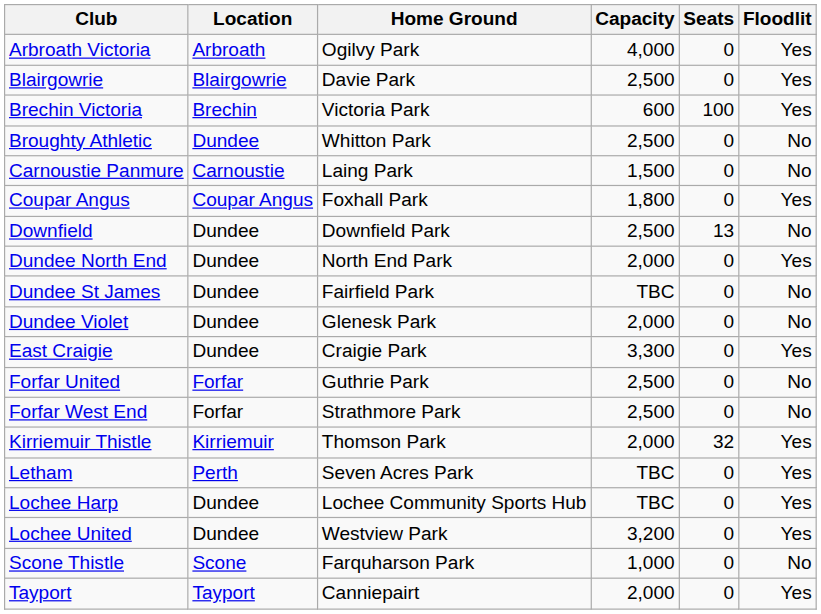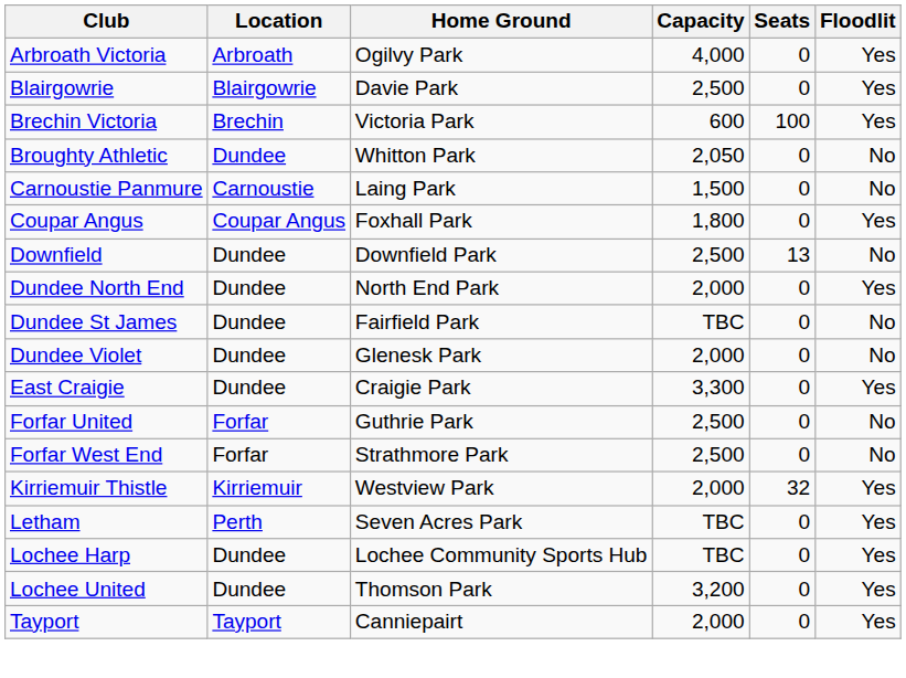Broughty Athletic | Capacity: 2,500 -> 2,050
Kirriemuir Thistle | Home Ground: Thomson Park -> Westview Park
Lochee United | Home Ground: Westview Park -> Thomson Park
- row: Scone Thistle | Scone | Farquharson Park | 1,000 | 0 | No
